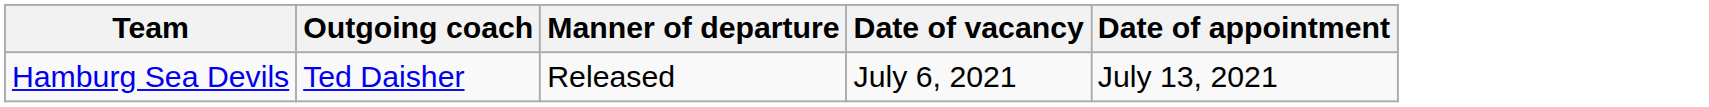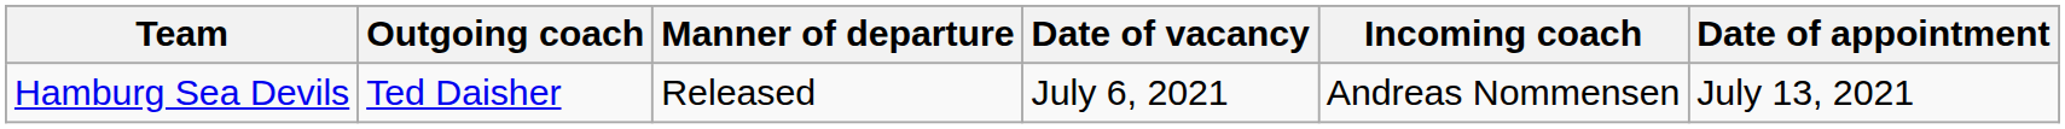+ column: Incoming coach | Andreas Nommensen
